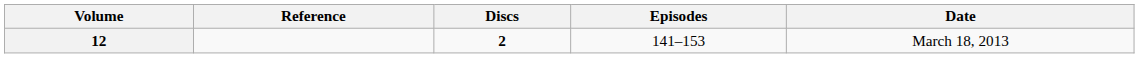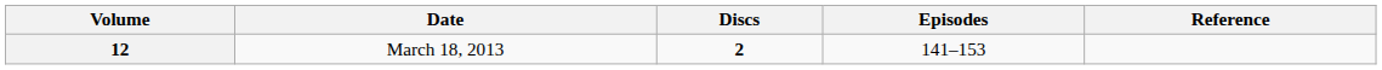columns swapped: Date <-> Reference
